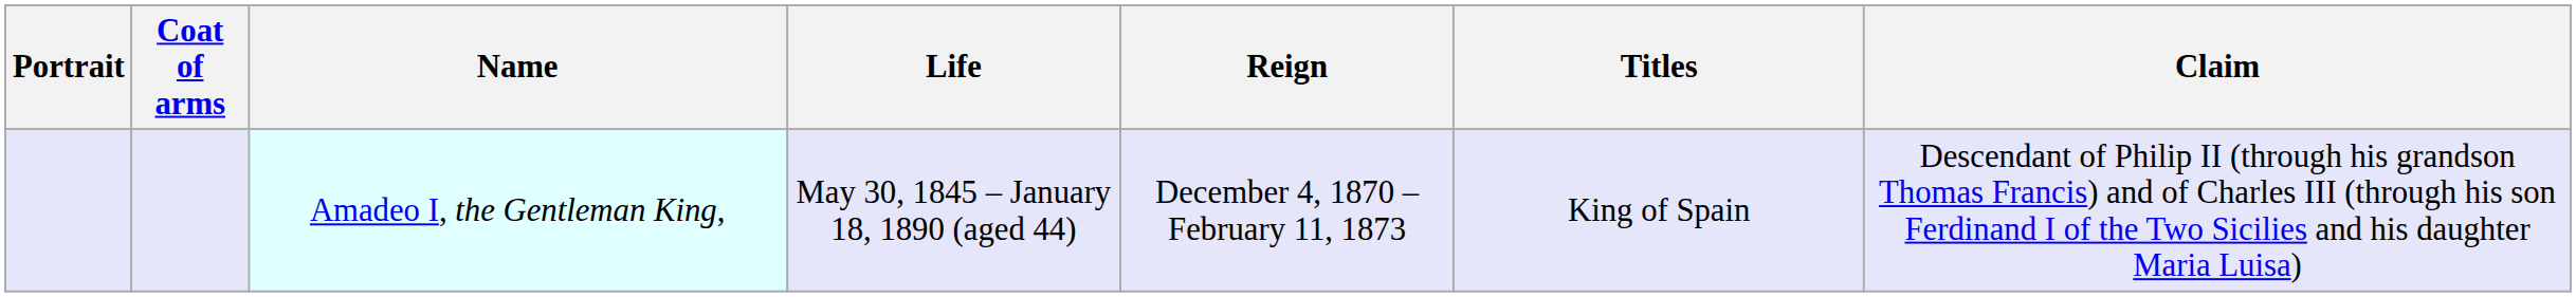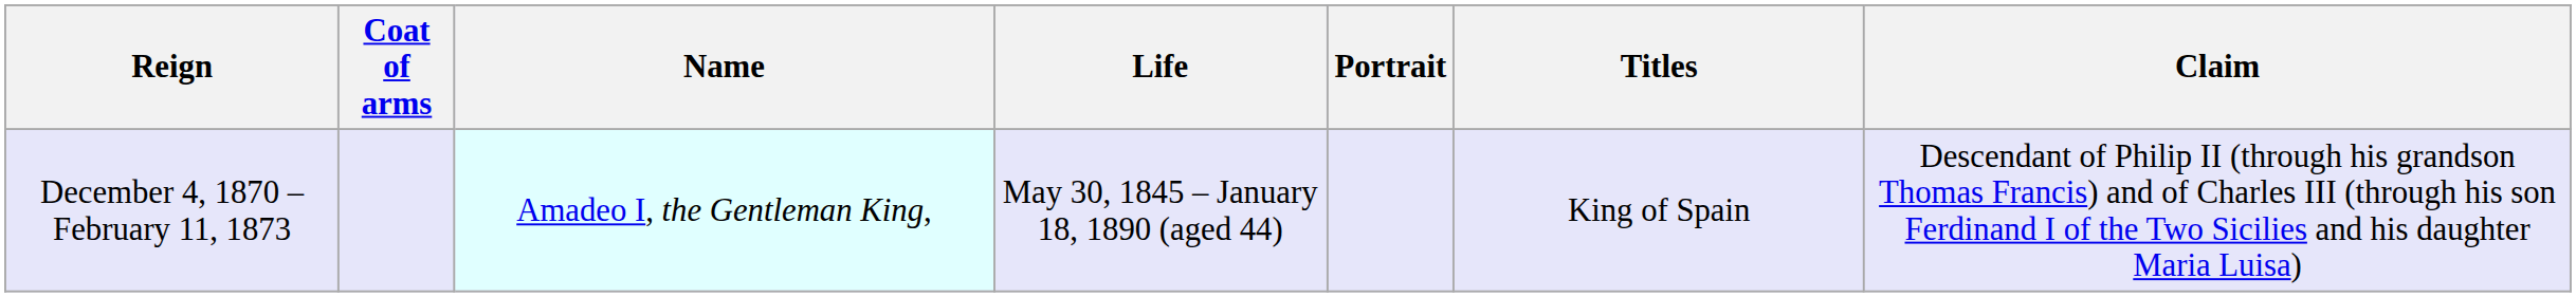columns swapped: Portrait <-> Reign
